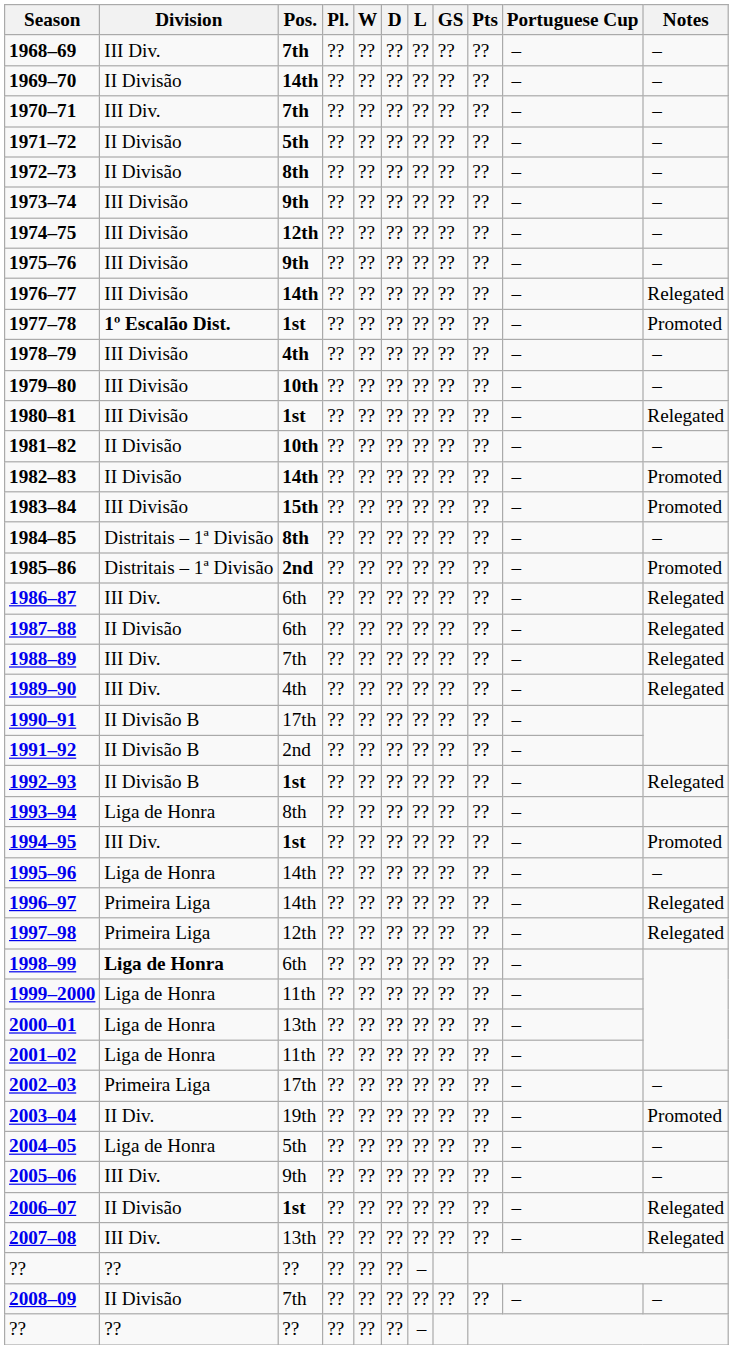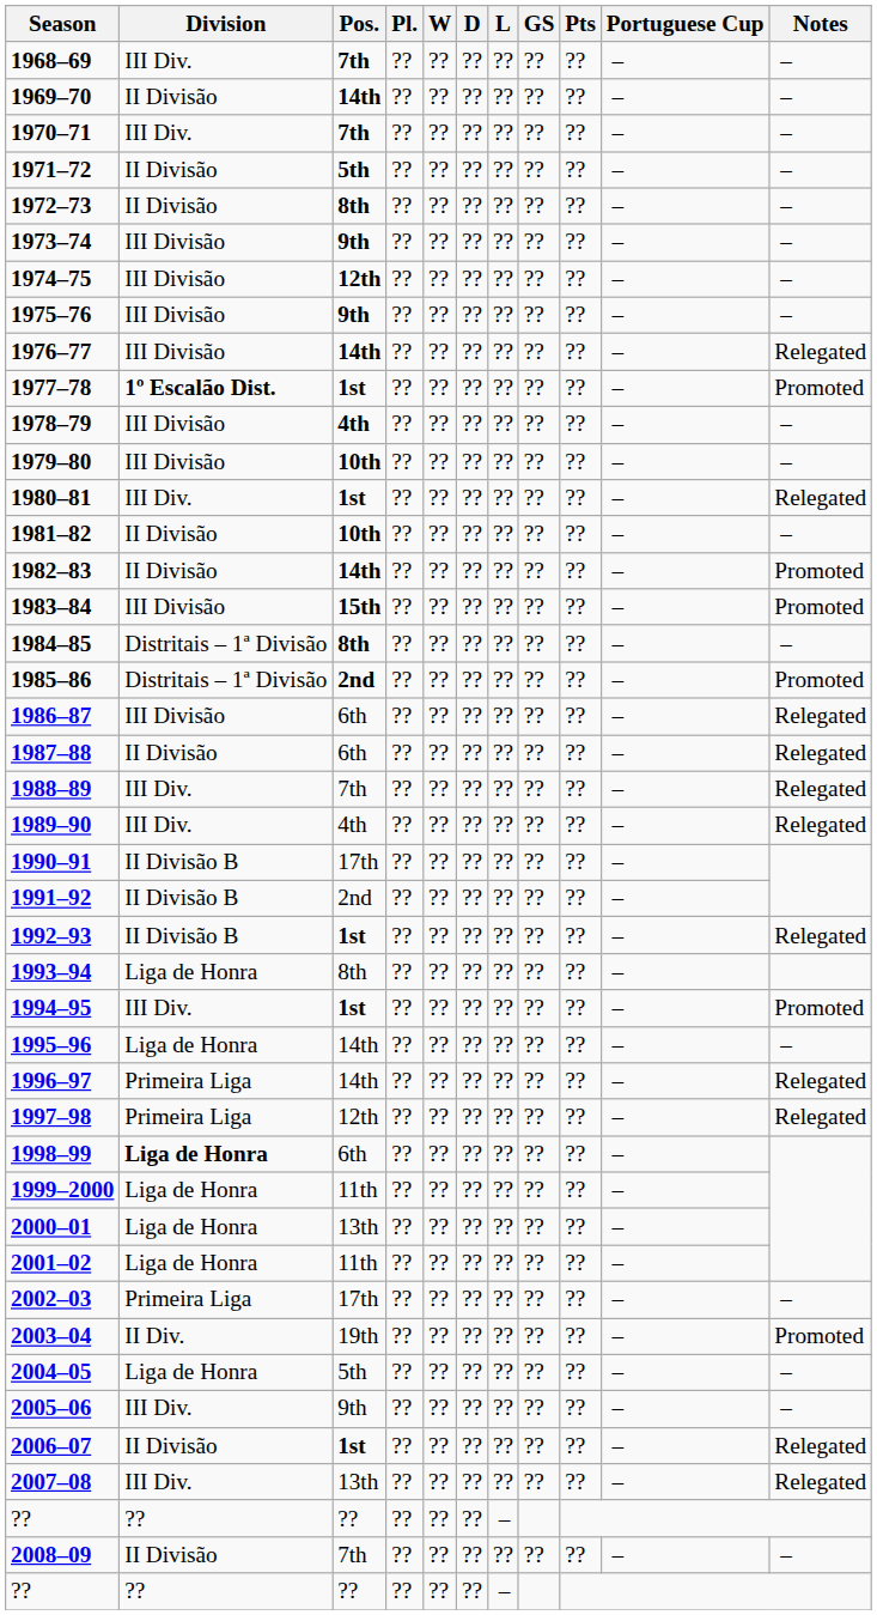1980–81 | Division: III Divisão -> III Div.
1986–87 | Division: III Div. -> III Divisão
